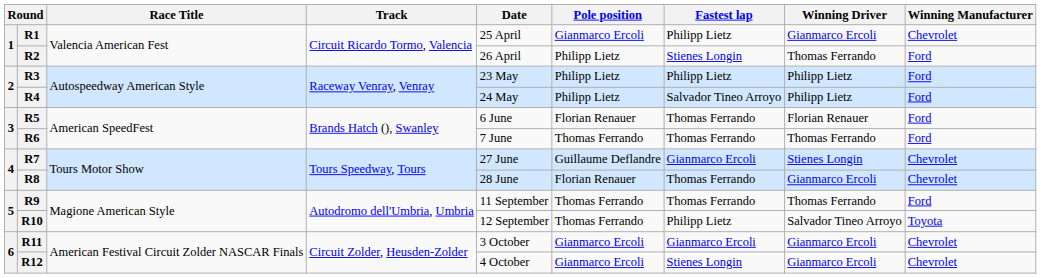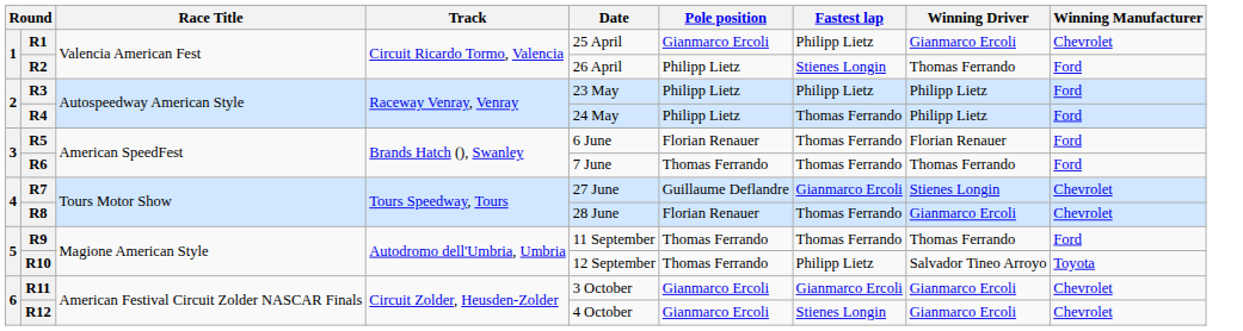R4 | Fastest lap: Salvador Tineo Arroyo -> Thomas Ferrando
